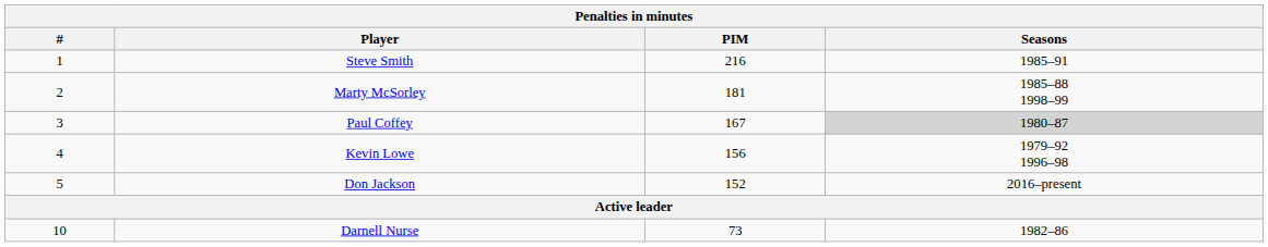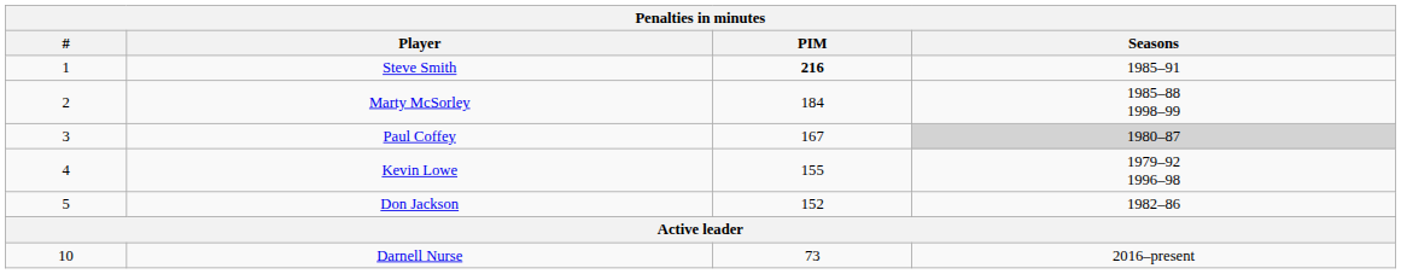Steve Smith | PIM: normal -> bold
Marty McSorley | PIM: 181 -> 184
Kevin Lowe | PIM: 156 -> 155
Don Jackson | Seasons: 2016–present -> 1982–86
Darnell Nurse | Seasons: 1982–86 -> 2016–present
